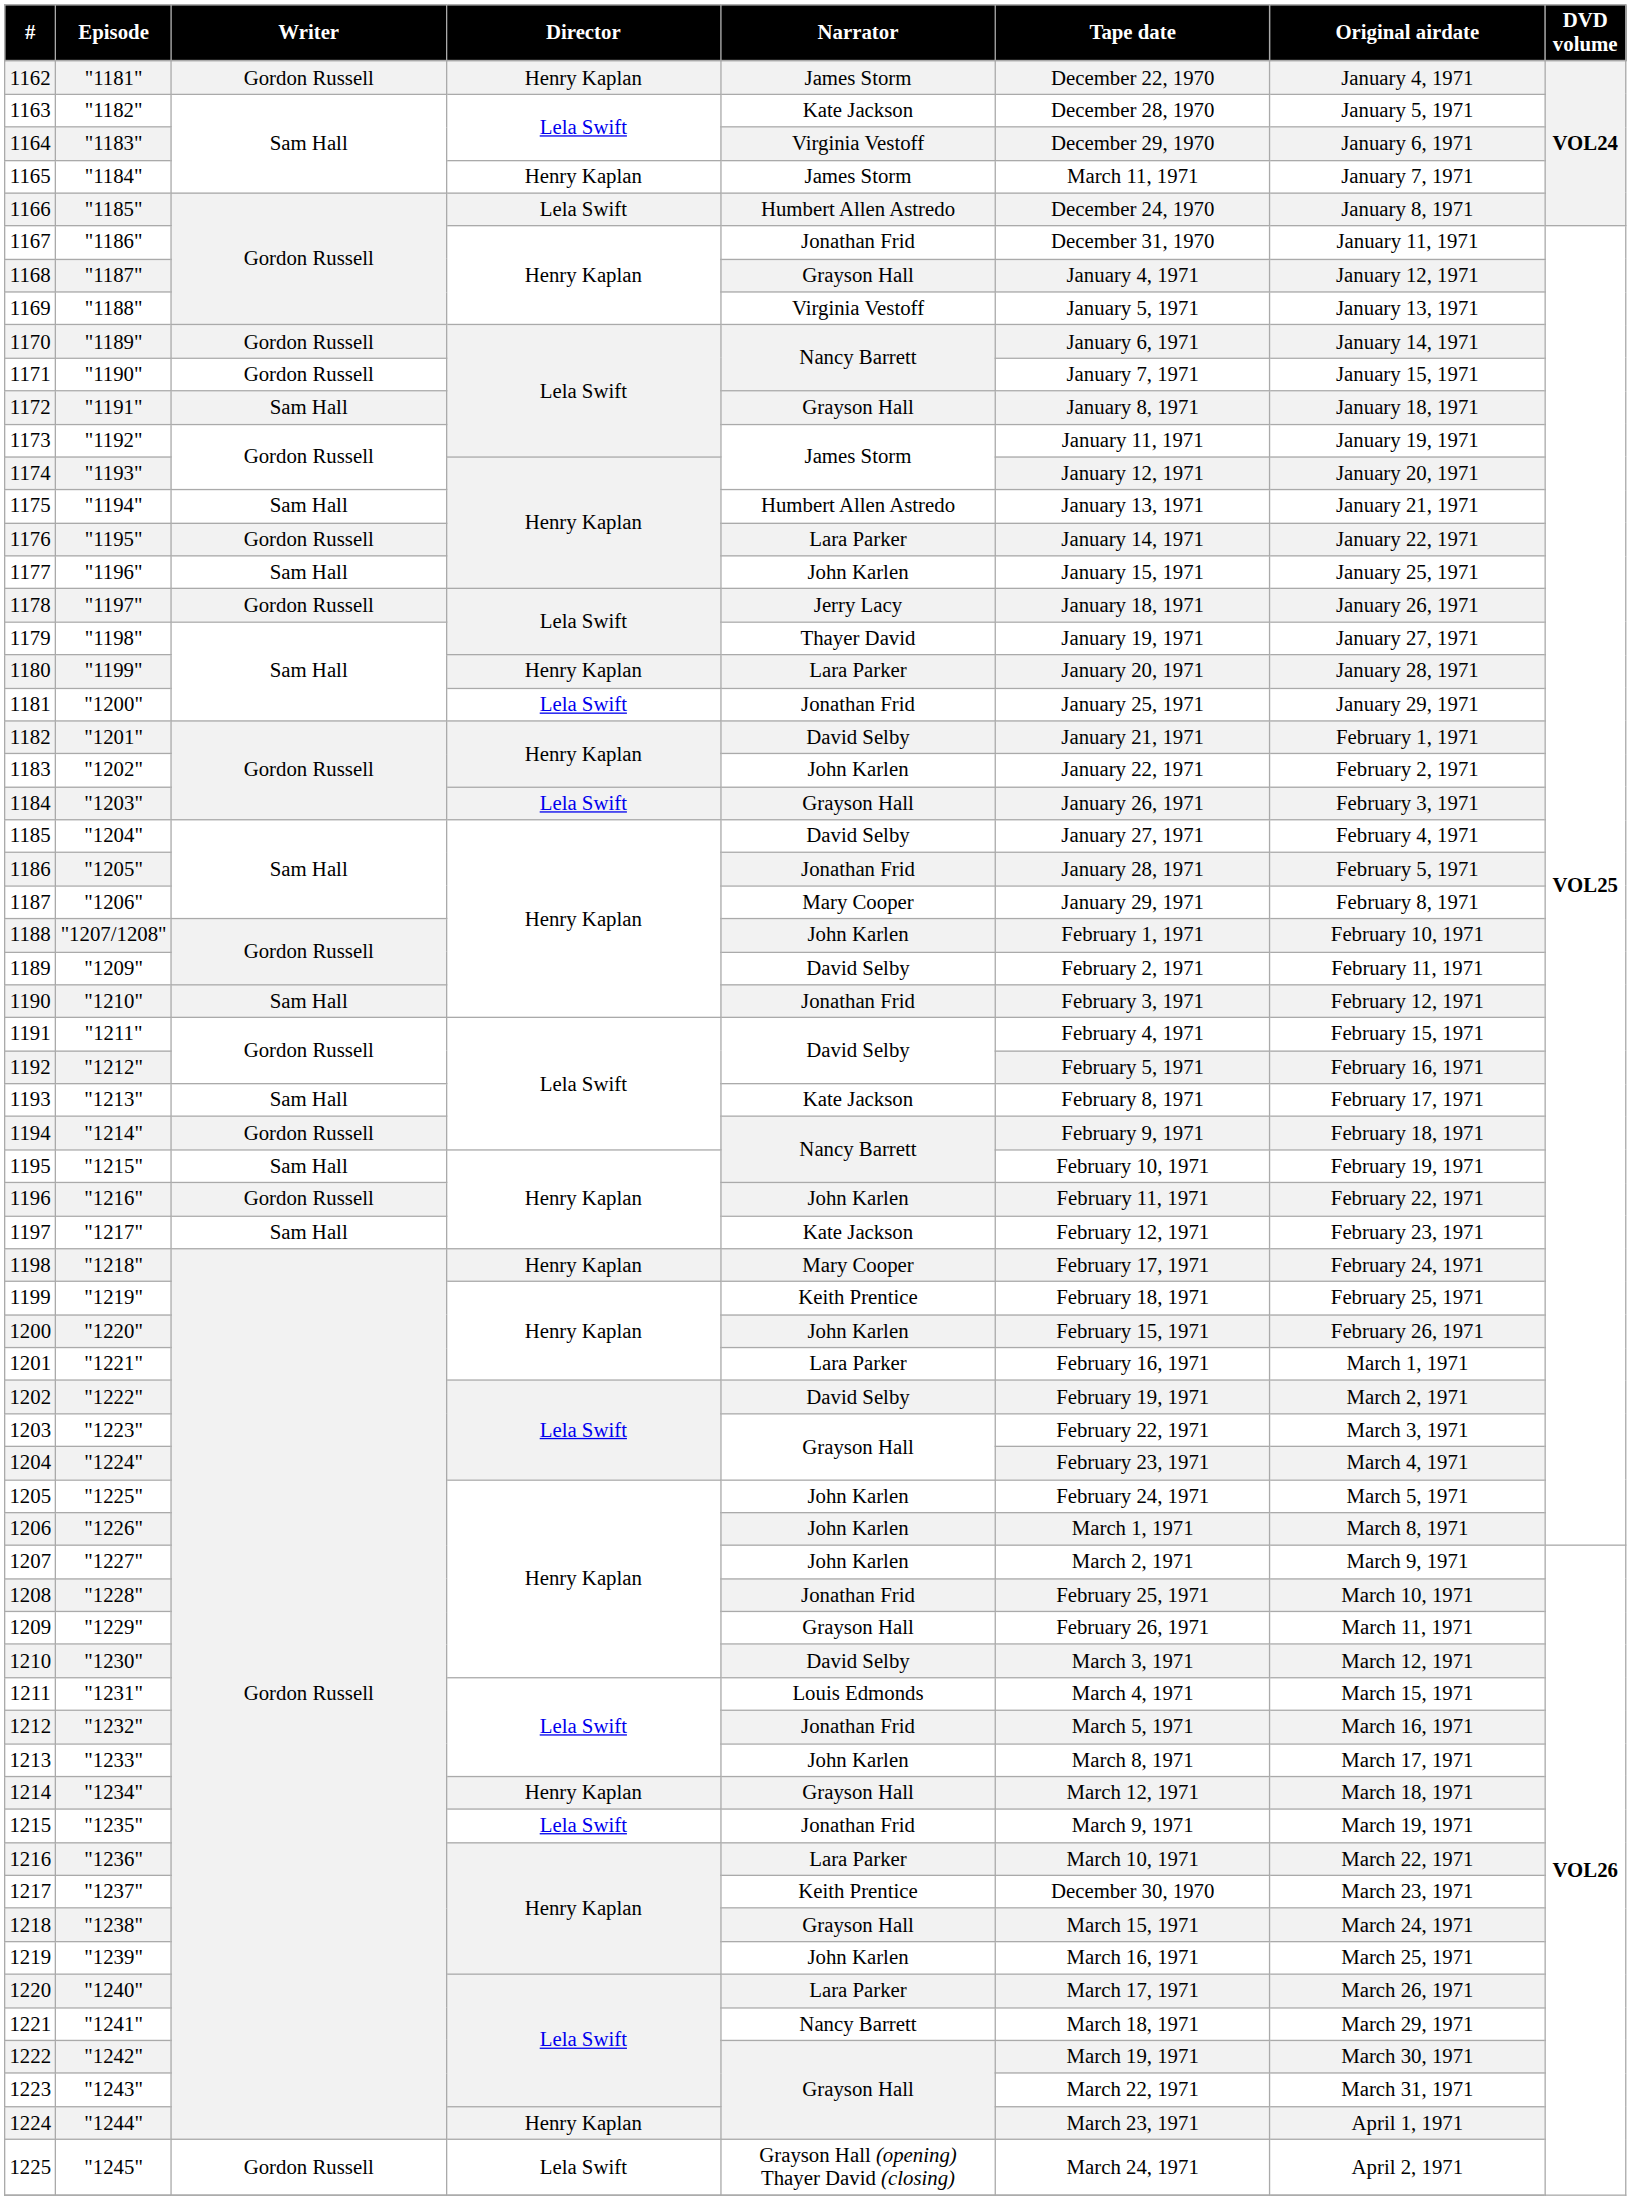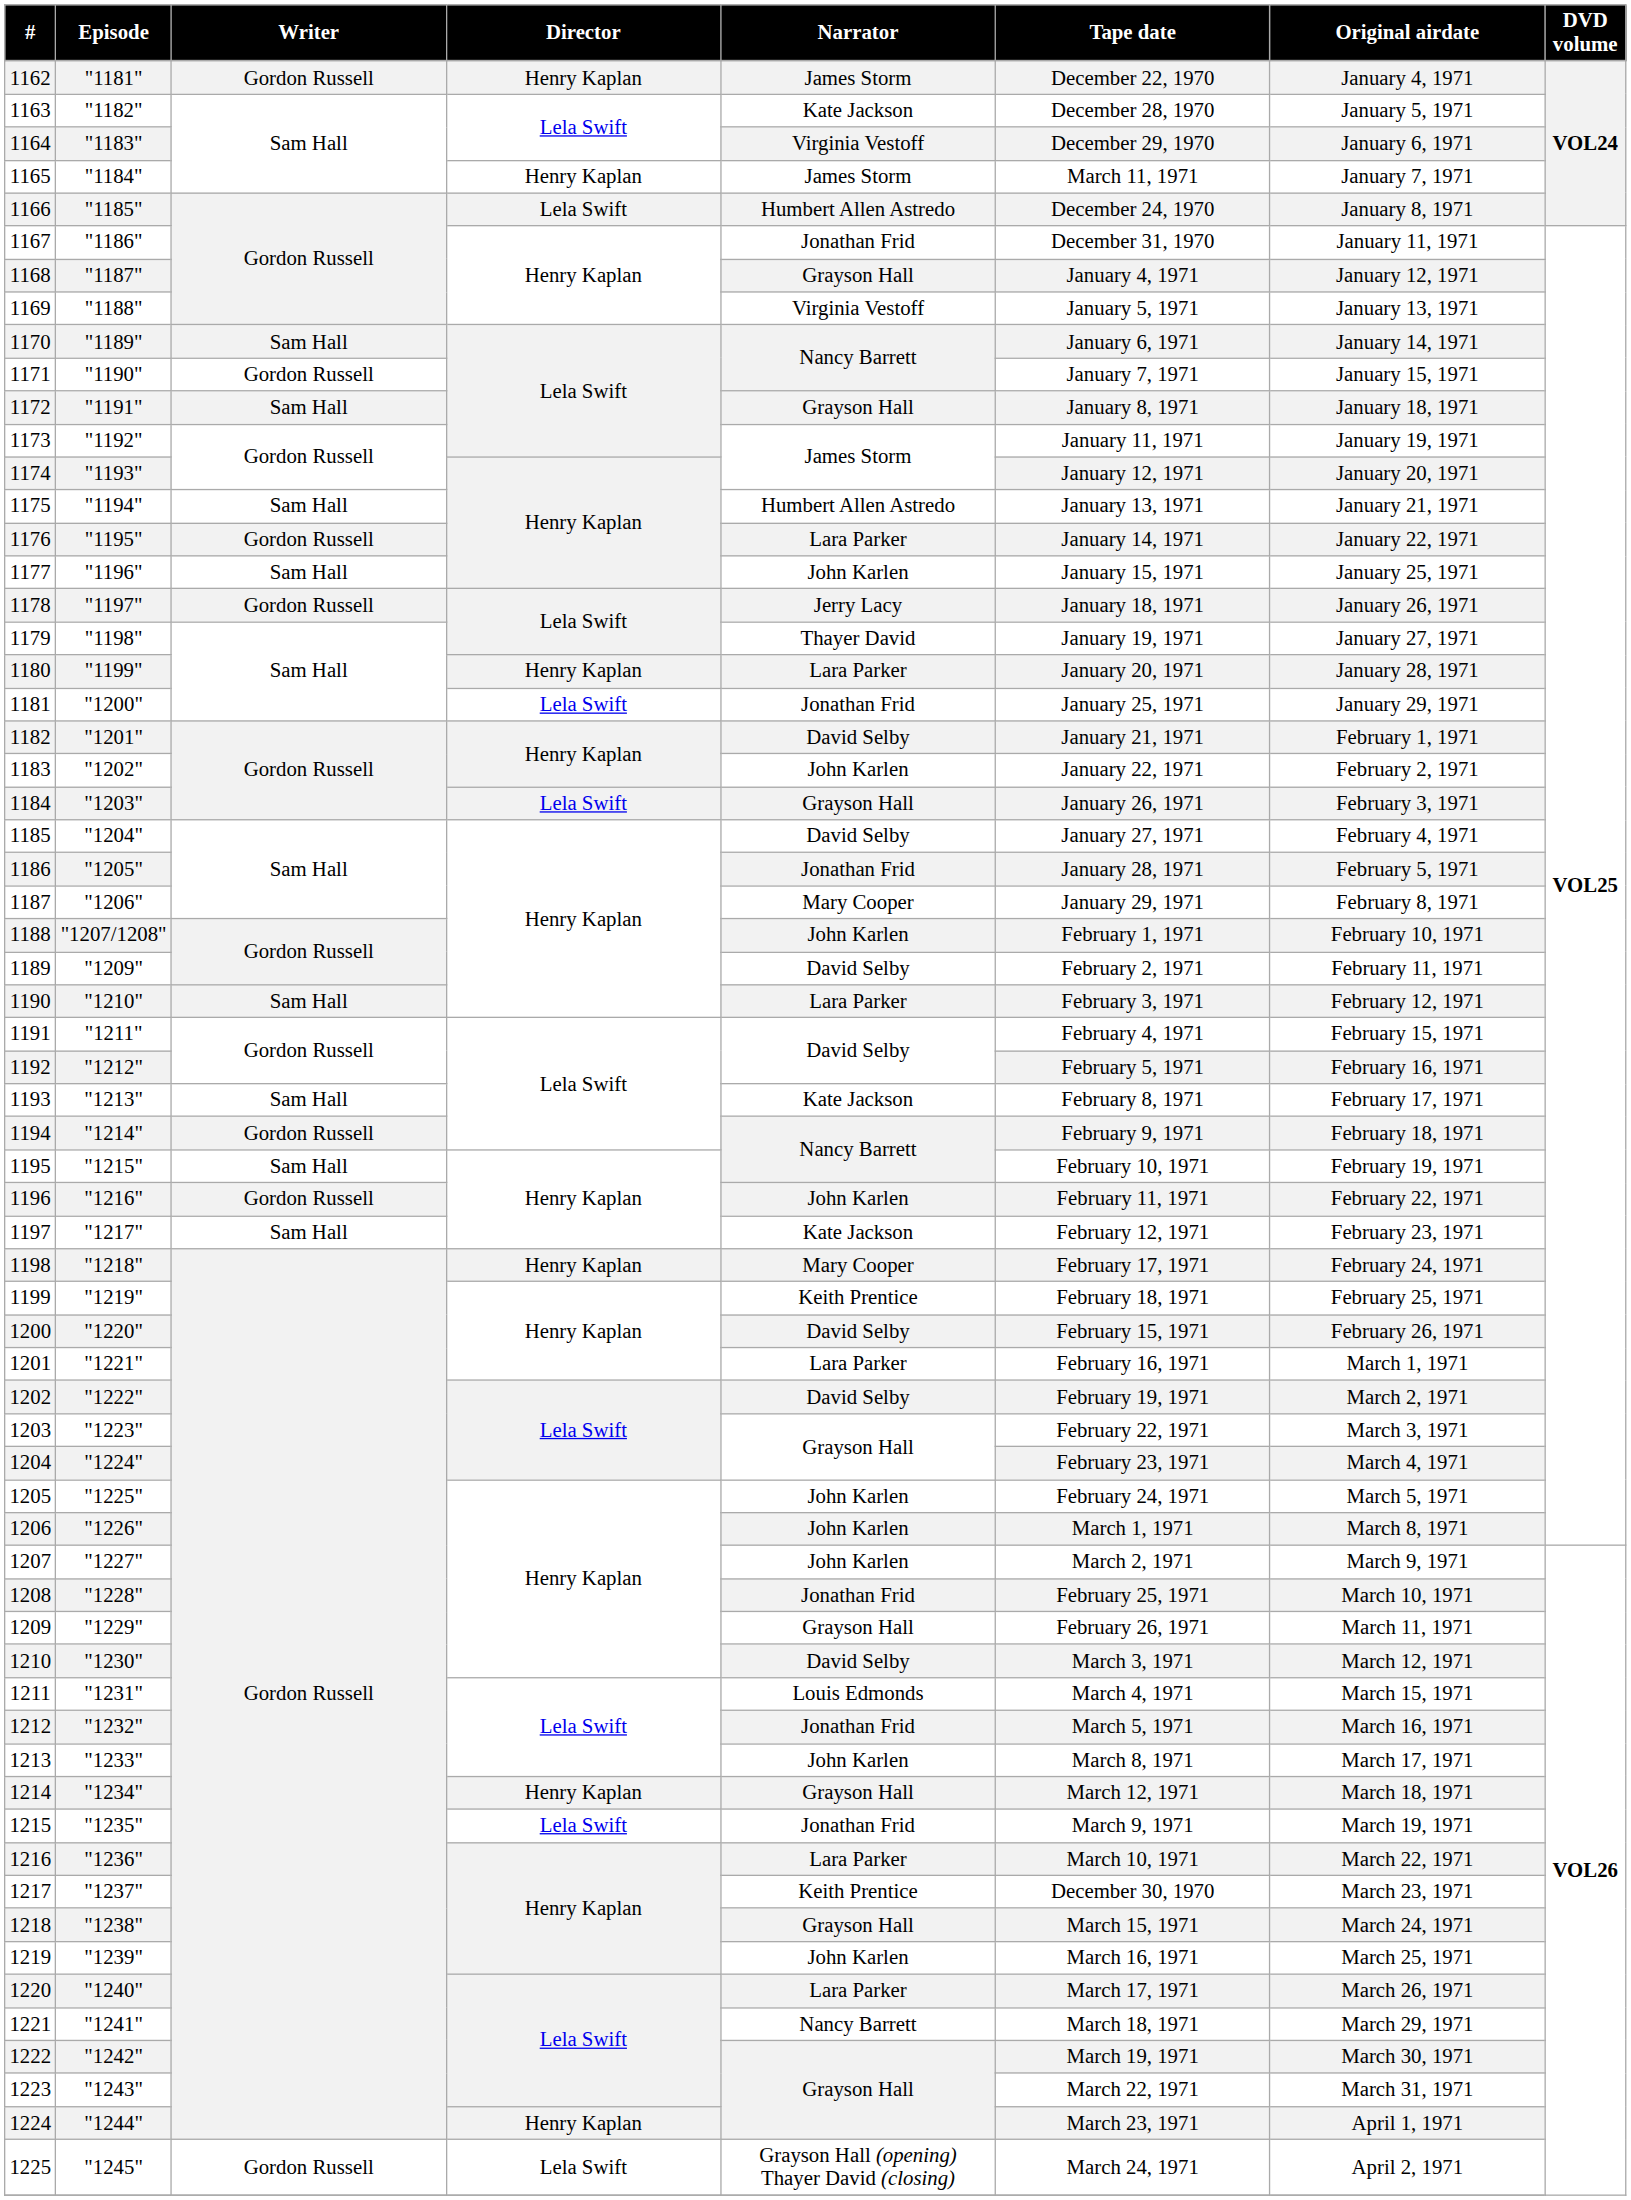1170 | Writer: Gordon Russell -> Sam Hall
1190 | Narrator: Jonathan Frid -> Lara Parker
1200 | Narrator: John Karlen -> David Selby
